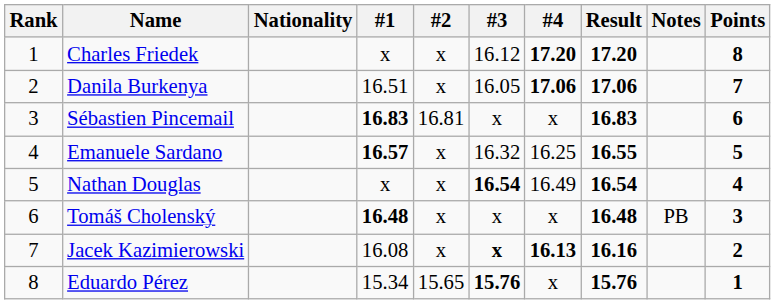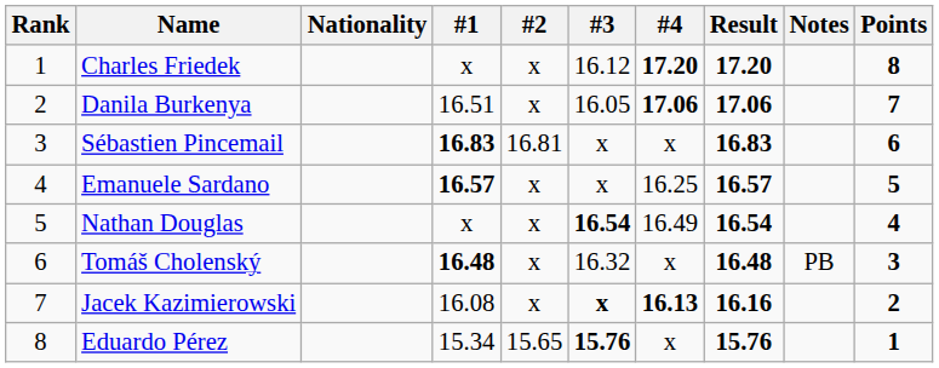Emanuele Sardano | #3: 16.32 -> x
Emanuele Sardano | Result: 16.55 -> 16.57
Tomáš Cholenský | #3: x -> 16.32
